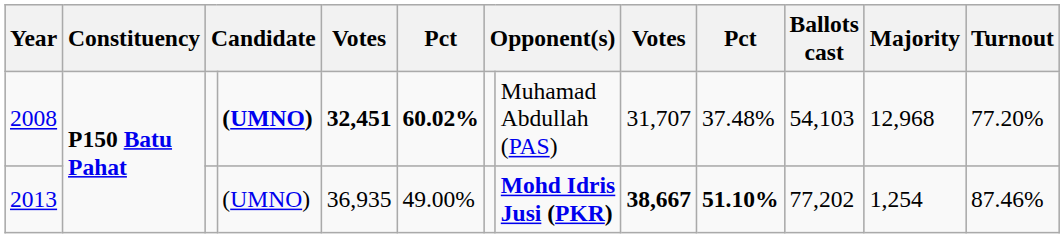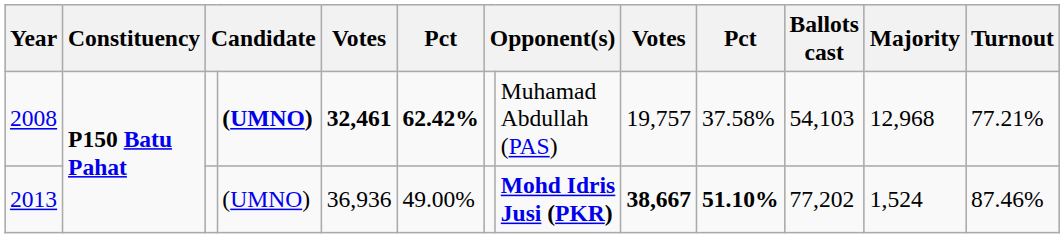2008 | column 5: 32,451 -> 32,461
2008 | column 6: 60.02% -> 62.42%
2008 | column 9: 31,707 -> 19,757
2008 | column 10: 37.48% -> 37.58%
2008 | Turnout: 77.20% -> 77.21%
2013 | column 5: 36,935 -> 36,936
2013 | Majority: 1,254 -> 1,524
